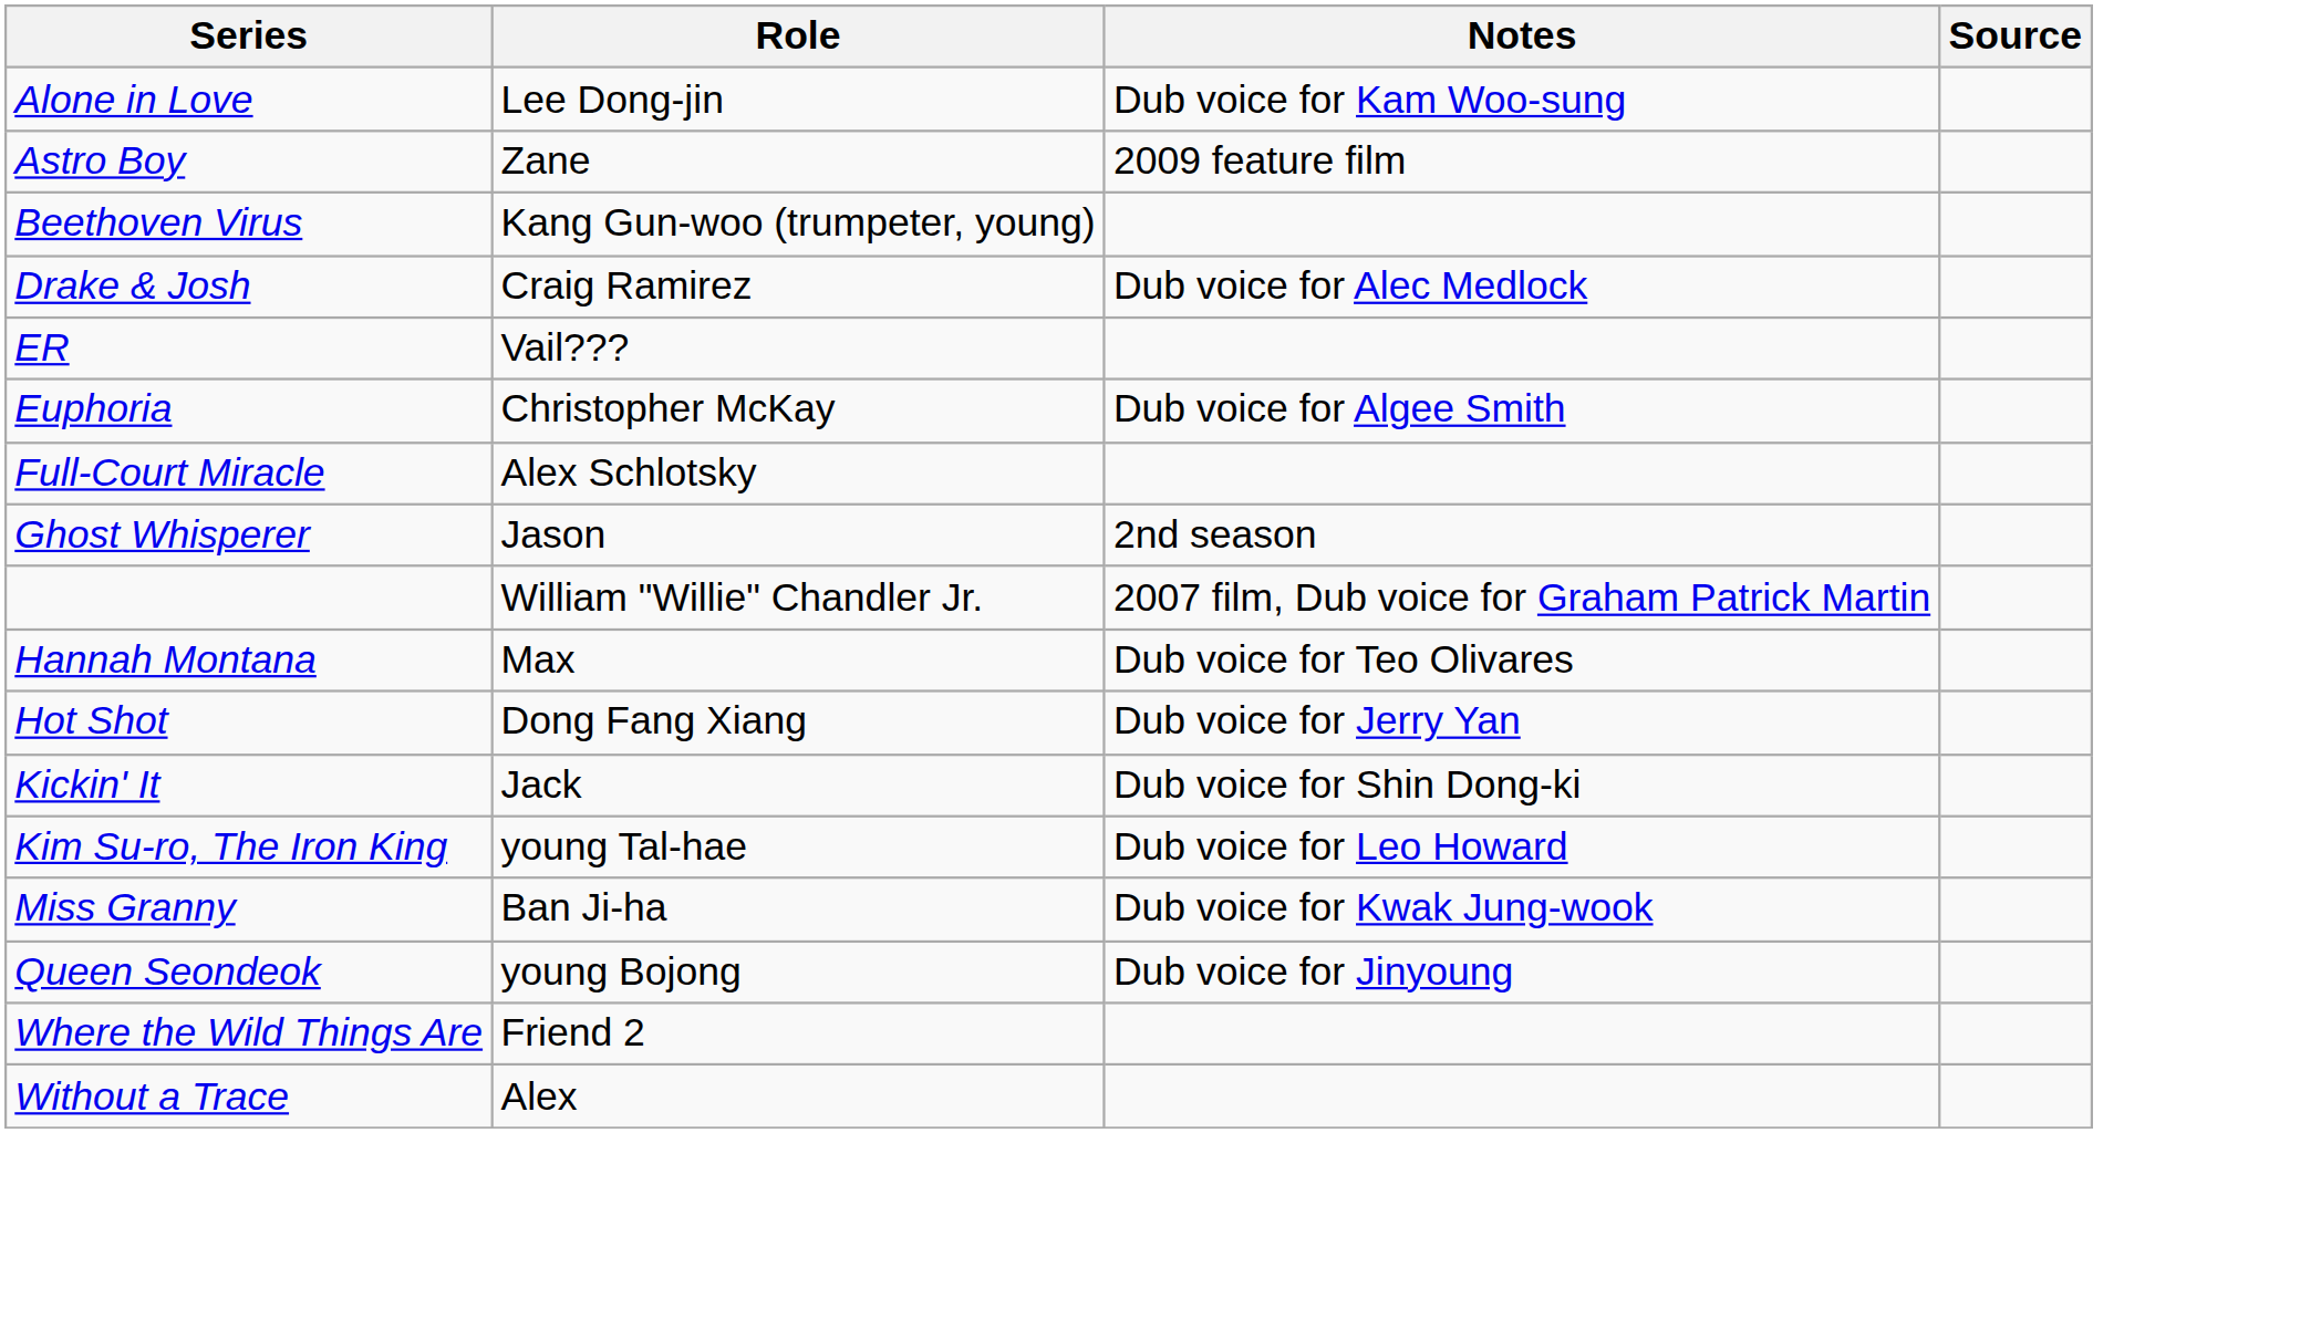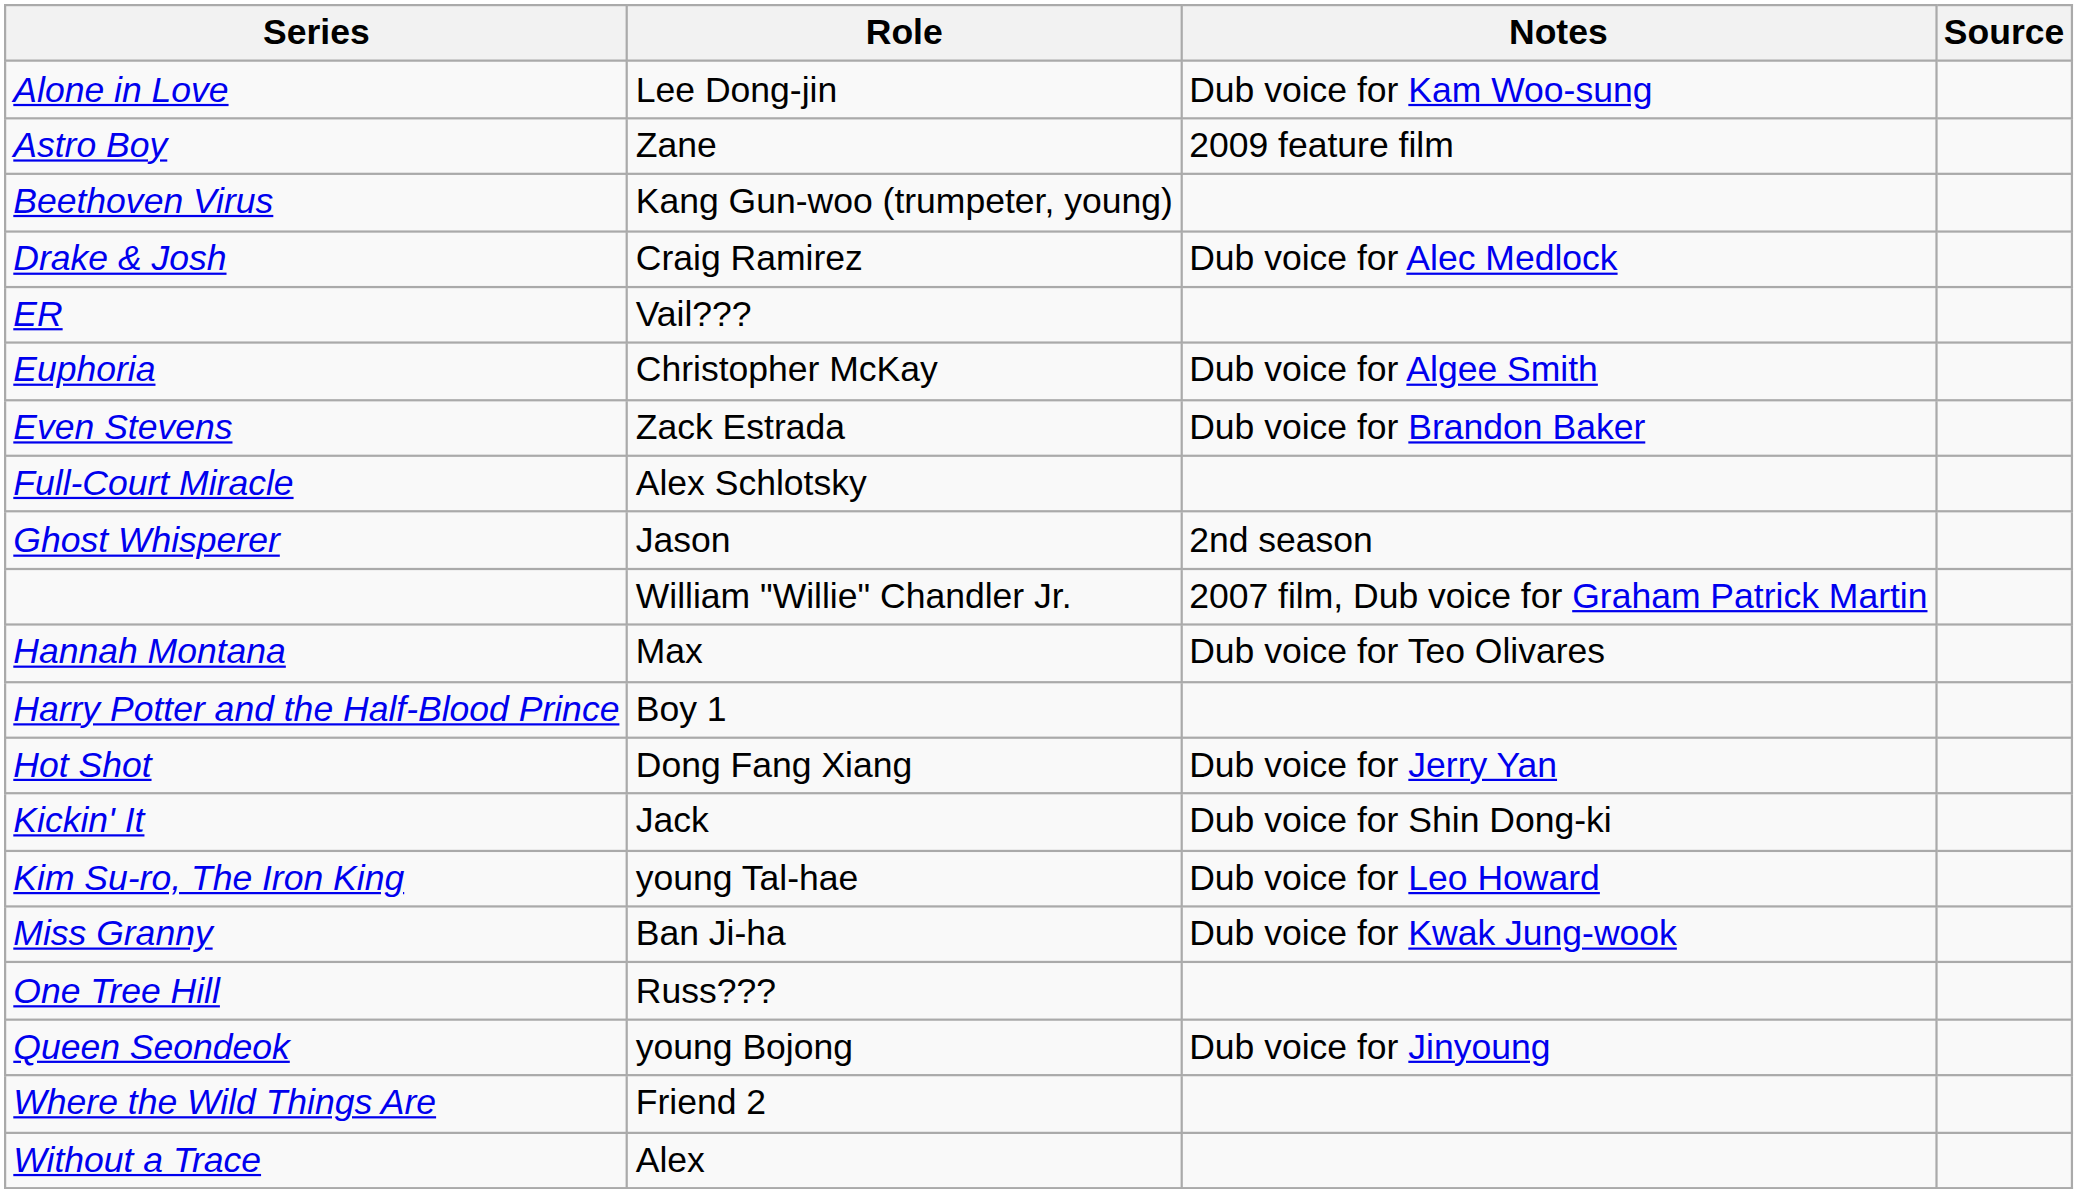+ row: Even Stevens | Zack Estrada | Dub voice for Brandon Baker
+ row: Harry Potter and the Half-Blood Prince | Boy 1
+ row: One Tree Hill | Russ???
